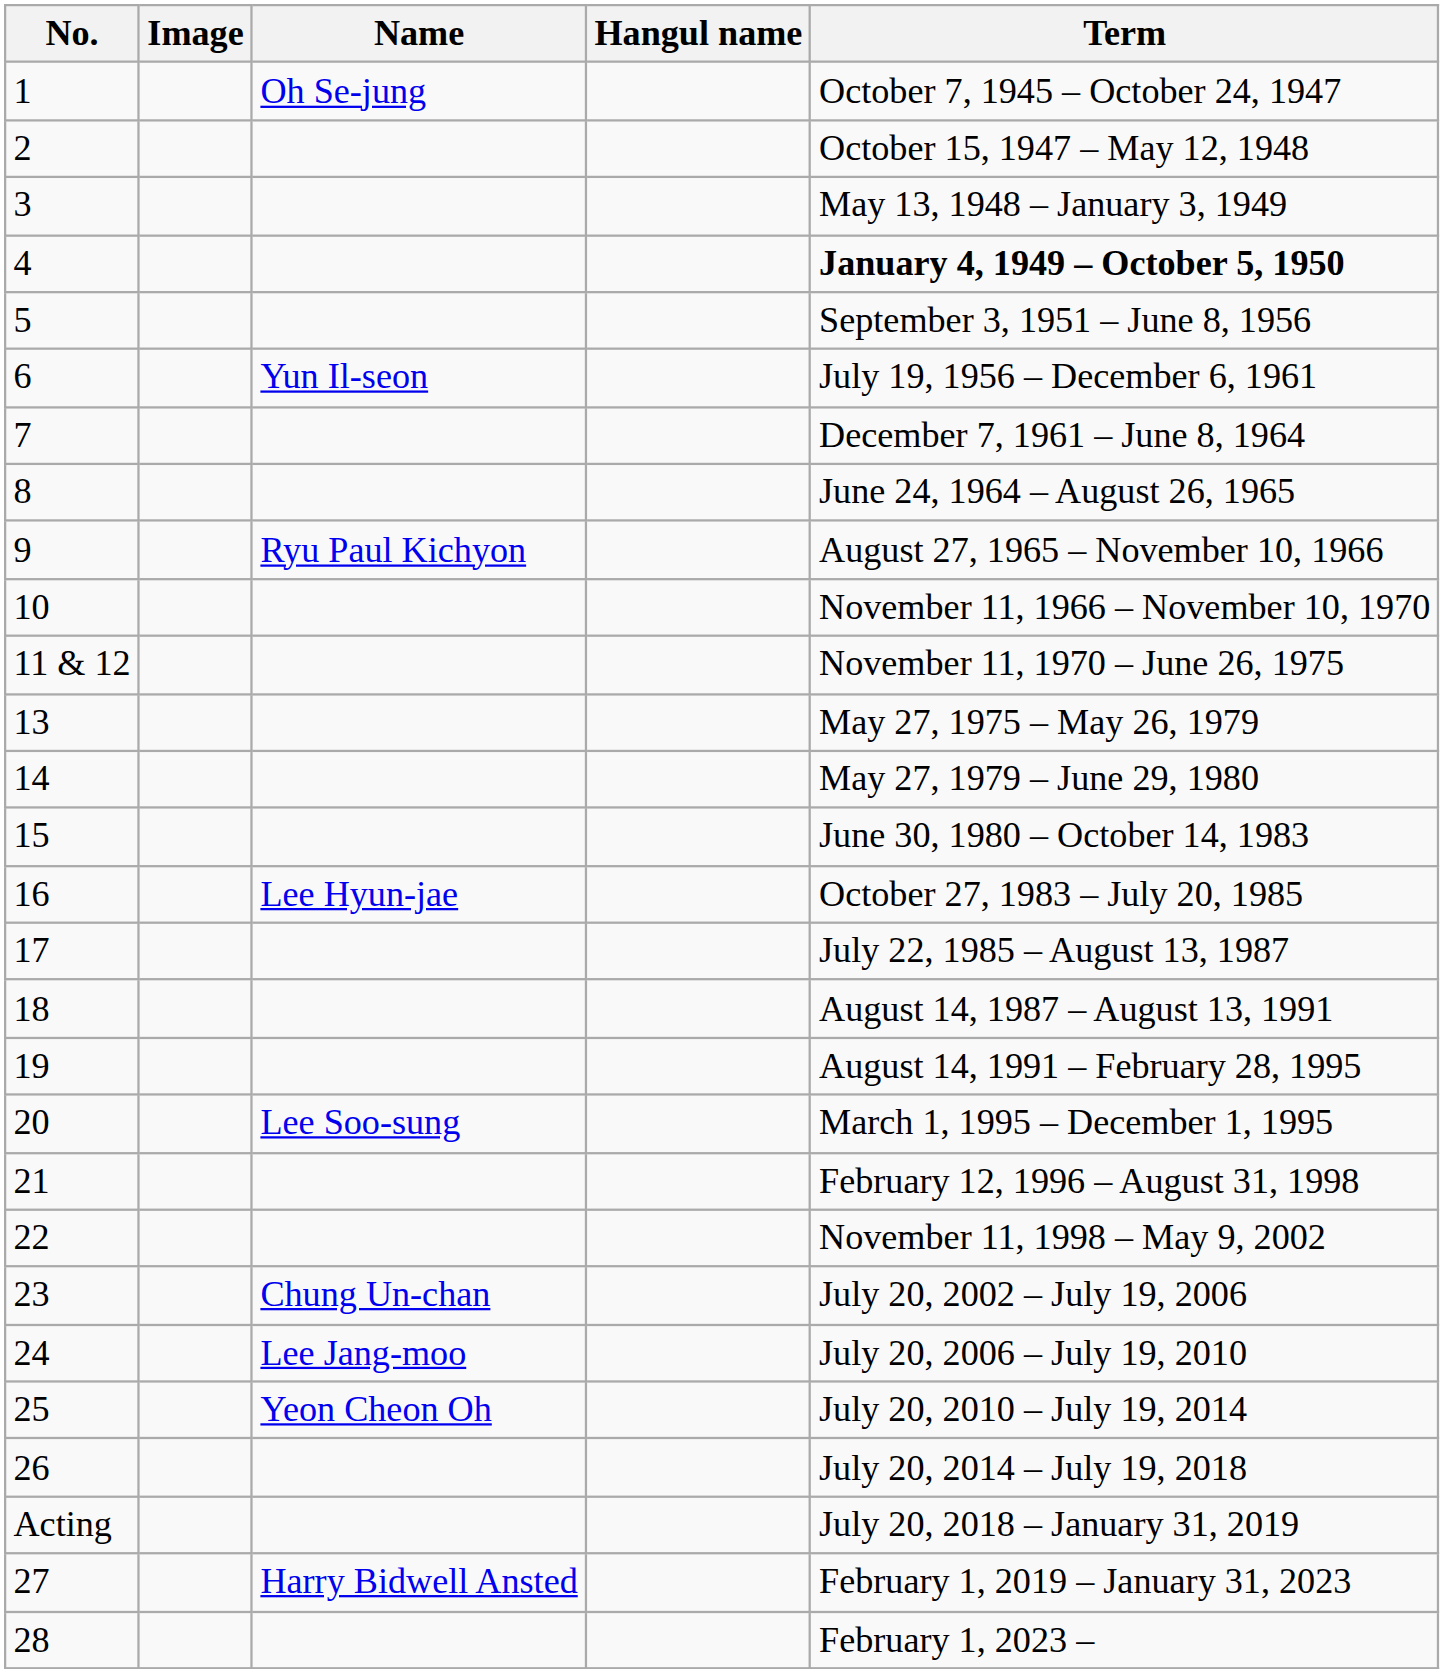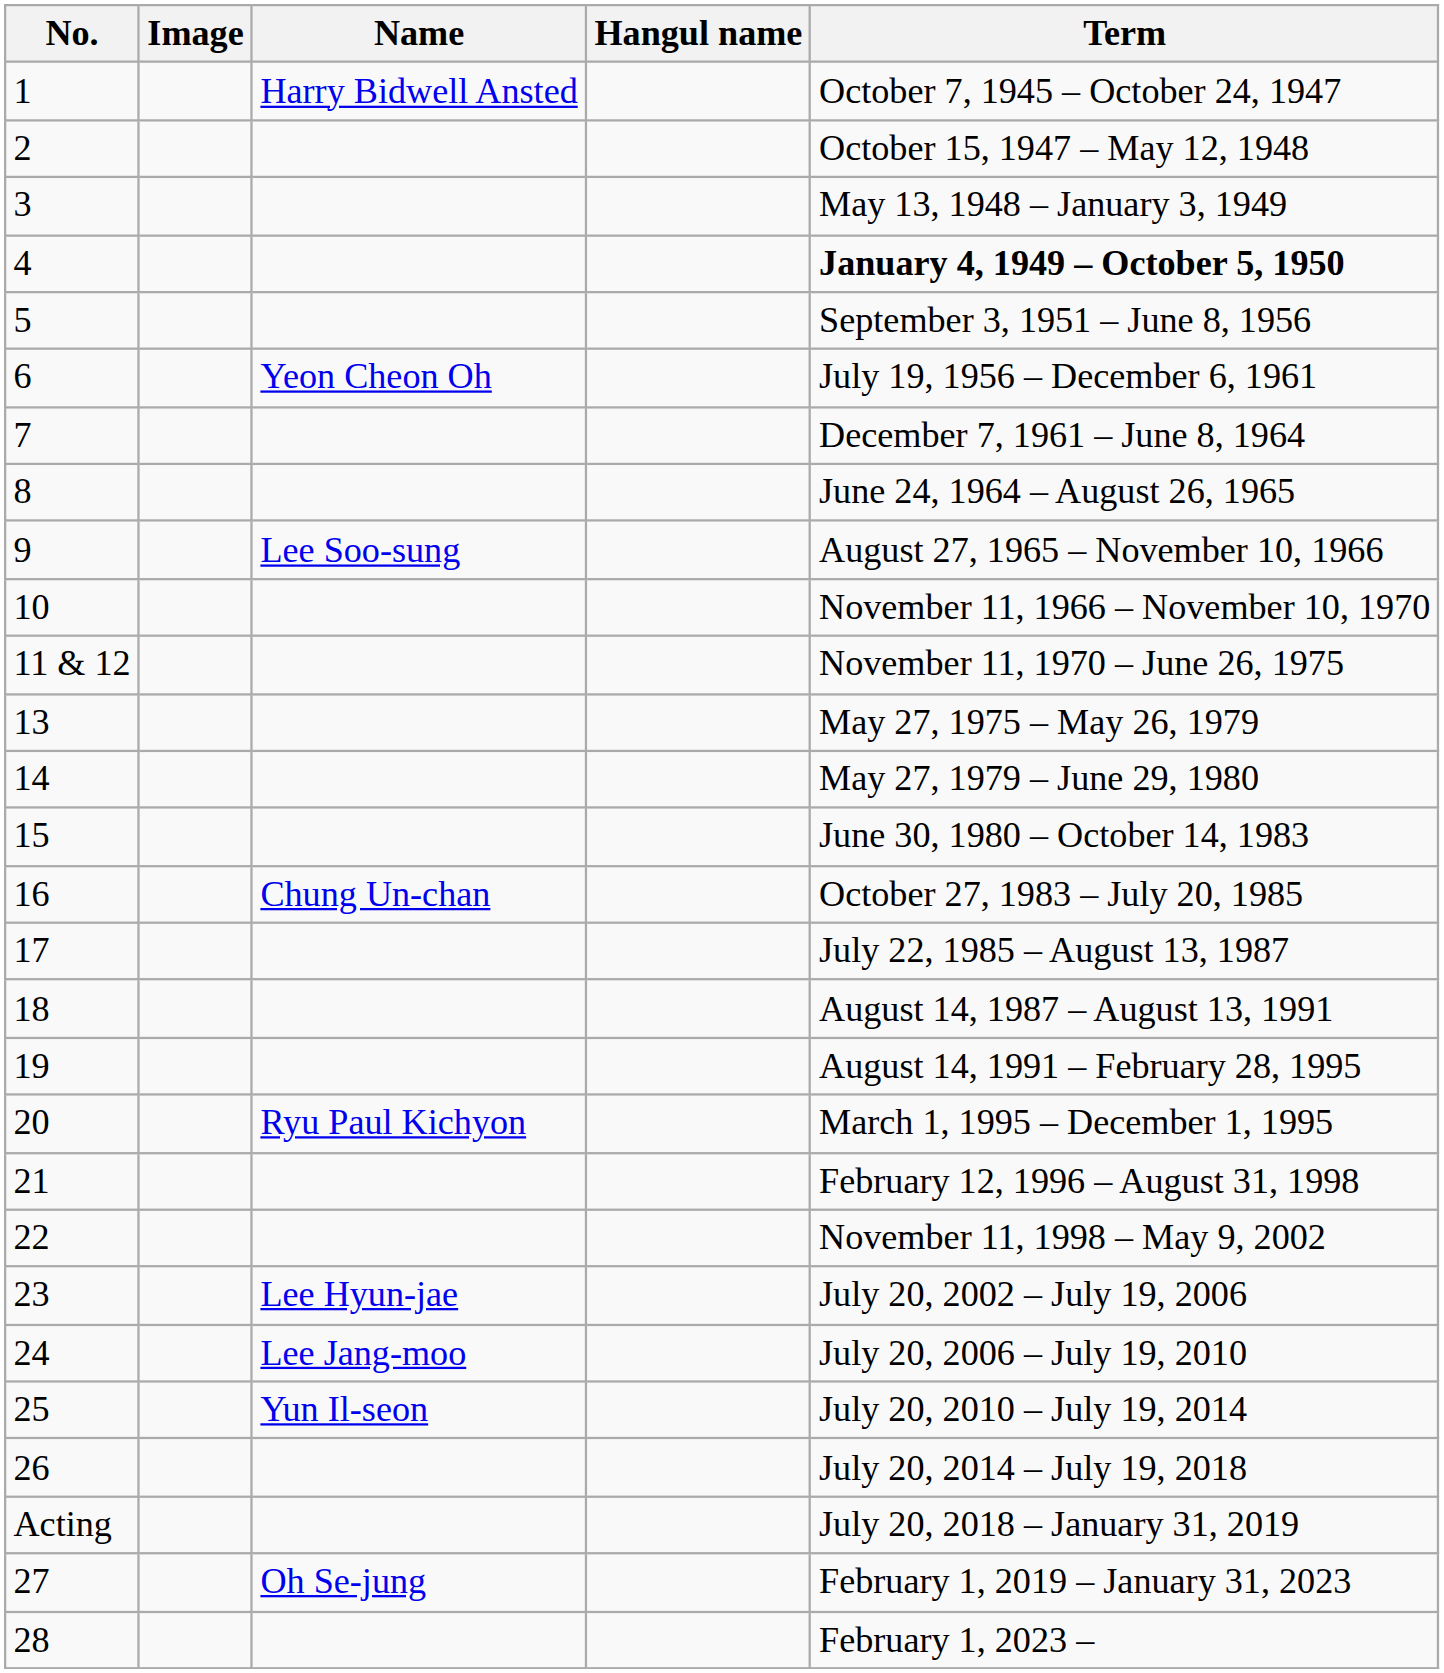1 | Name: Oh Se-jung -> Harry Bidwell Ansted
6 | Name: Yun Il-seon -> Yeon Cheon Oh
9 | Name: Ryu Paul Kichyon -> Lee Soo-sung
16 | Name: Lee Hyun-jae -> Chung Un-chan
20 | Name: Lee Soo-sung -> Ryu Paul Kichyon
23 | Name: Chung Un-chan -> Lee Hyun-jae
25 | Name: Yeon Cheon Oh -> Yun Il-seon
27 | Name: Harry Bidwell Ansted -> Oh Se-jung
